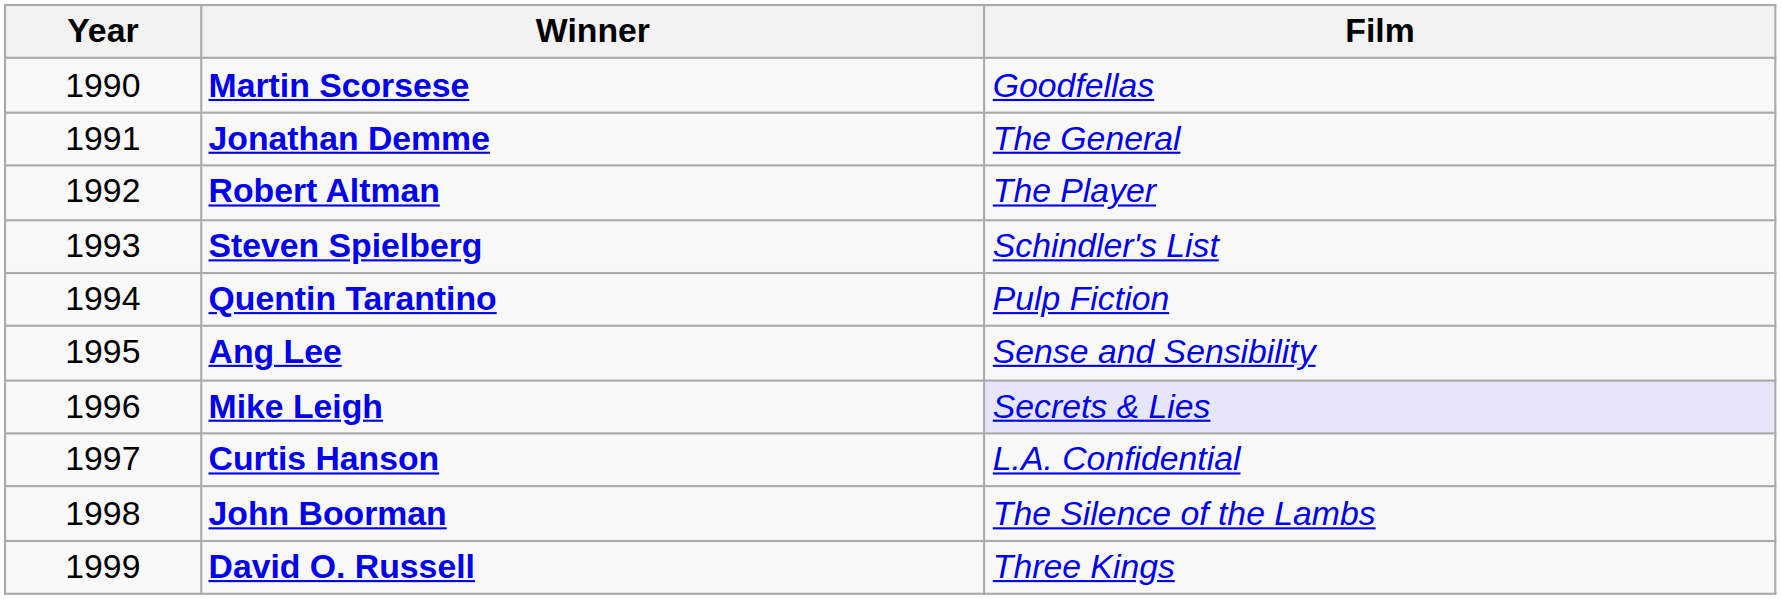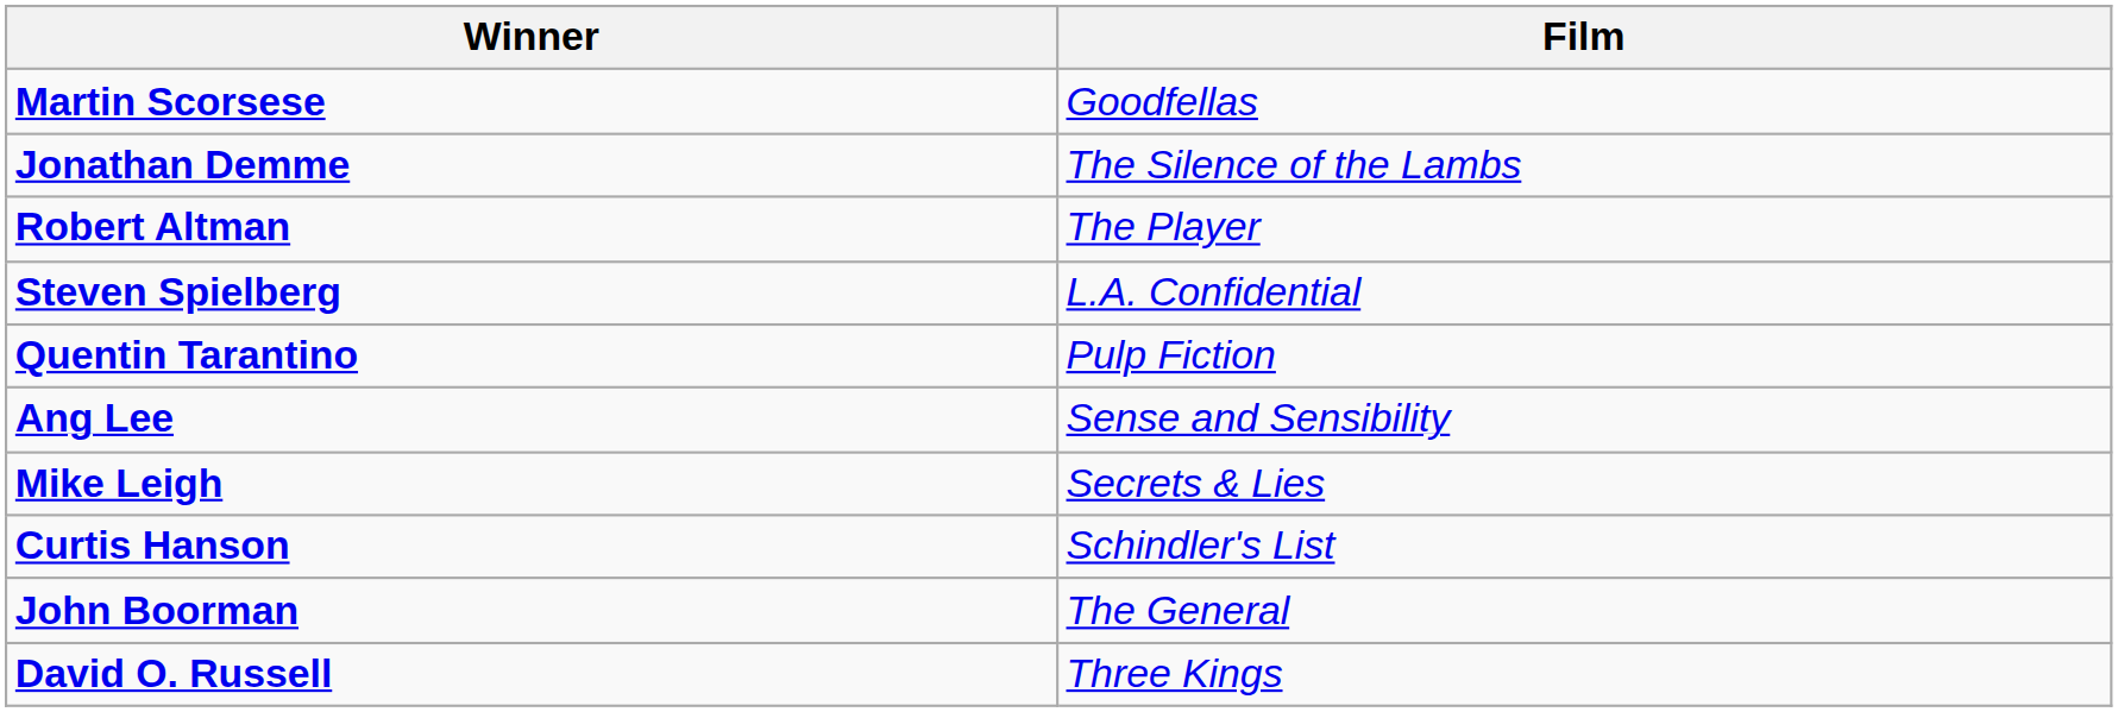- column: Year | 1990 | 1991 | 1992 | 1993 | 1994 | 1995 | 1996 | 1997 | 1998 | 1999
Jonathan Demme | Film: The General -> The Silence of the Lambs
Steven Spielberg | Film: Schindler's List -> L.A. Confidential
Mike Leigh | Film: lavender background -> no background
Curtis Hanson | Film: L.A. Confidential -> Schindler's List
John Boorman | Film: The Silence of the Lambs -> The General
